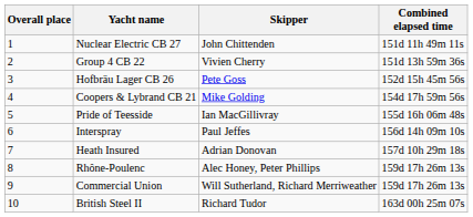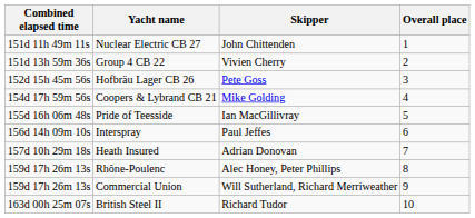columns swapped: Overall place <-> Combined elapsed time
